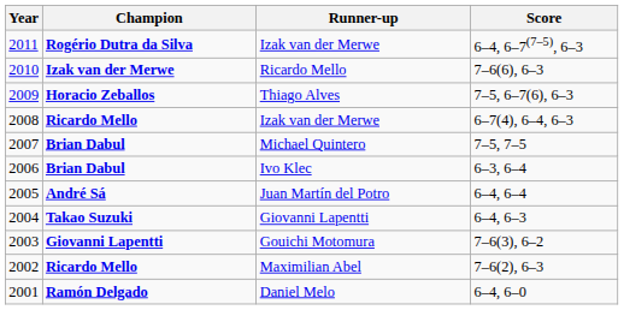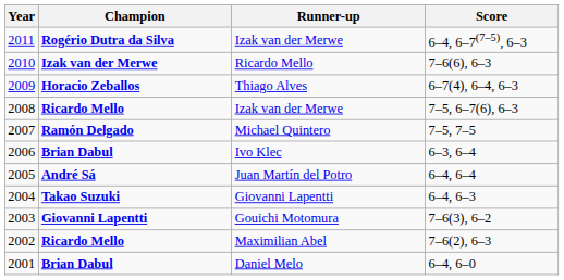Thiago Alves | Score: 7–5, 6–7(6), 6–3 -> 6–7(4), 6–4, 6–3
2008 / Izak van der Merwe | Score: 6–7(4), 6–4, 6–3 -> 7–5, 6–7(6), 6–3
Michael Quintero | Champion: Brian Dabul -> Ramón Delgado
Daniel Melo | Champion: Ramón Delgado -> Brian Dabul
